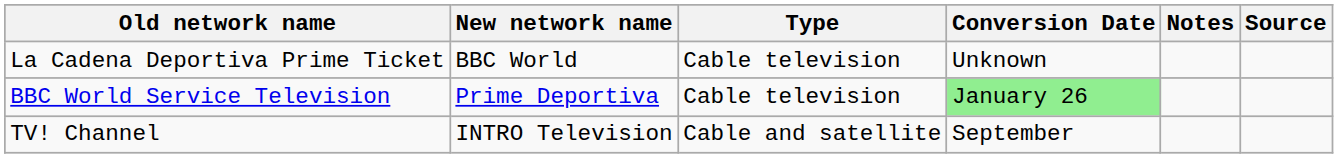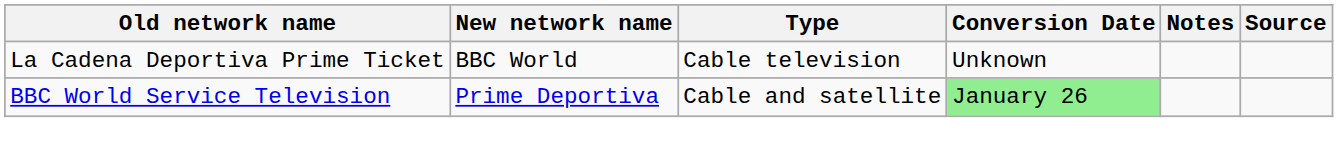BBC World Service Television | Type: Cable television -> Cable and satellite
- row: TV! Channel | INTRO Television | Cable and satellite | September
